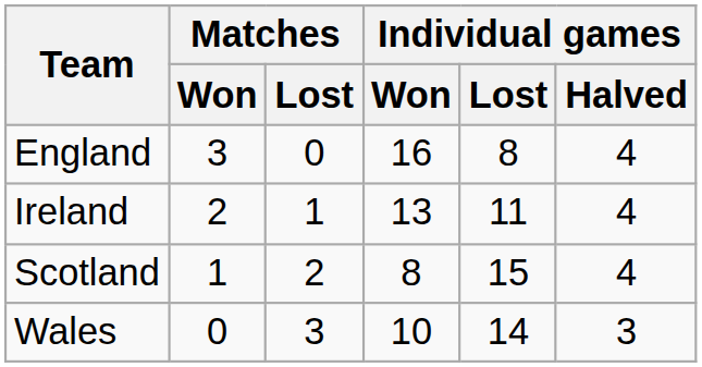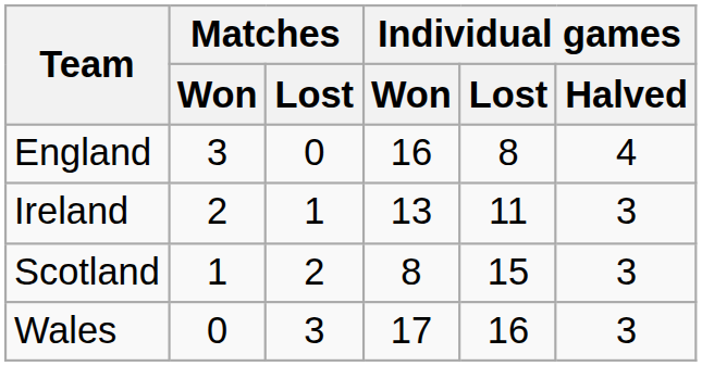Ireland | Individual games / Halved: 4 -> 3
Scotland | Individual games / Halved: 4 -> 3
Wales | Individual games / Won: 10 -> 17
Wales | Individual games / Lost: 14 -> 16
